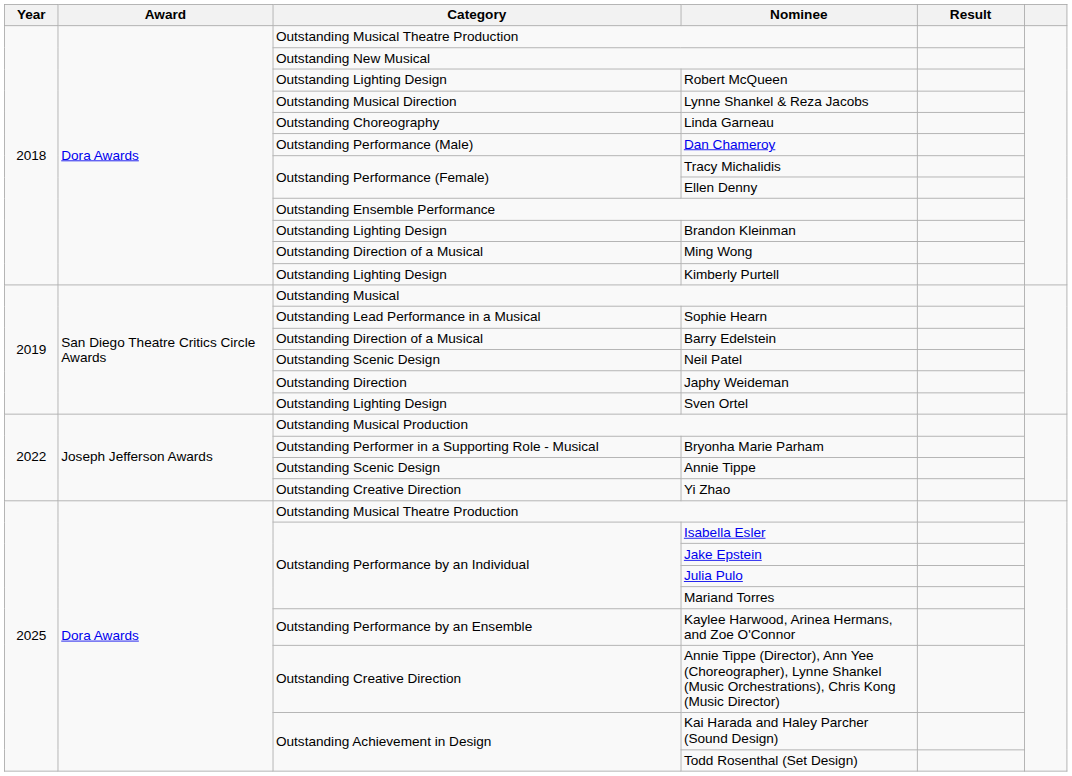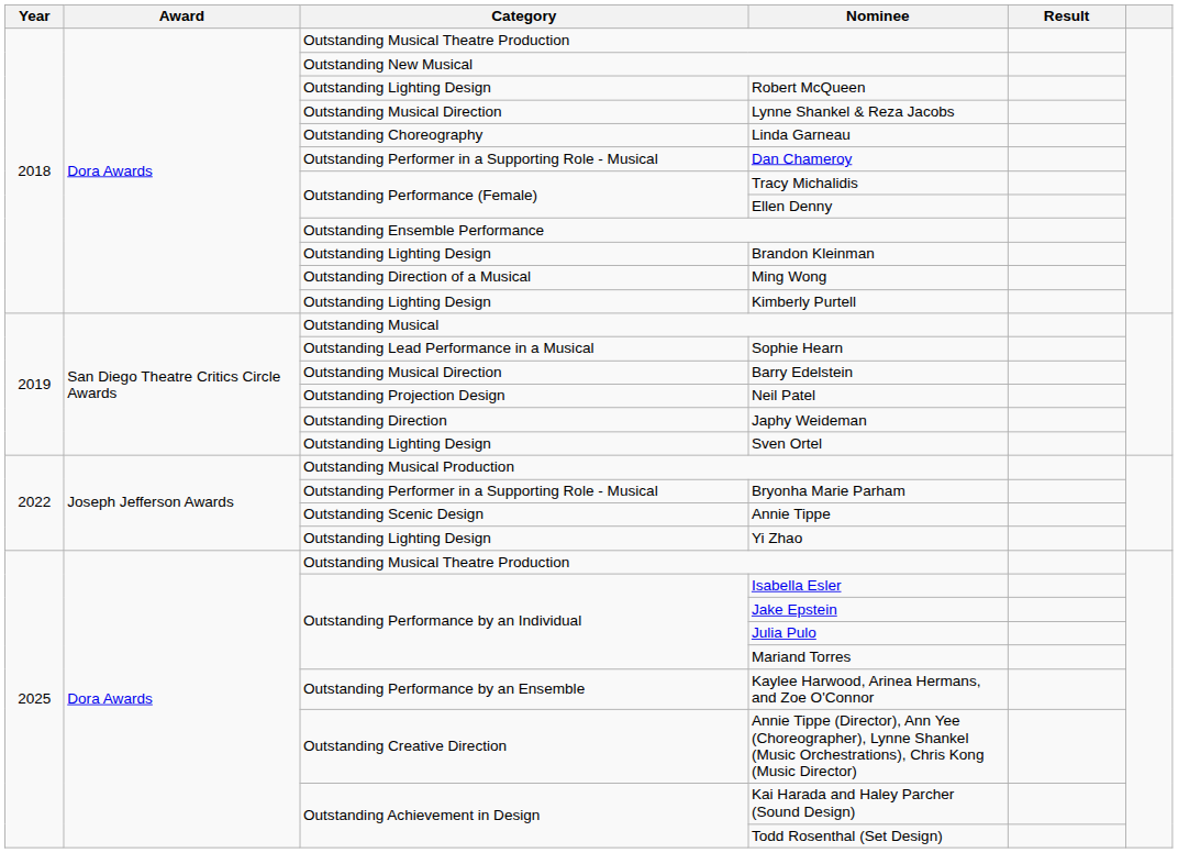Dan Chameroy | Category: Outstanding Performance (Male) -> Outstanding Performer in a Supporting Role - Musical
Barry Edelstein | Category: Outstanding Direction of a Musical -> Outstanding Musical Direction
Neil Patel | Category: Outstanding Scenic Design -> Outstanding Projection Design
Yi Zhao | Category: Outstanding Creative Direction -> Outstanding Lighting Design
